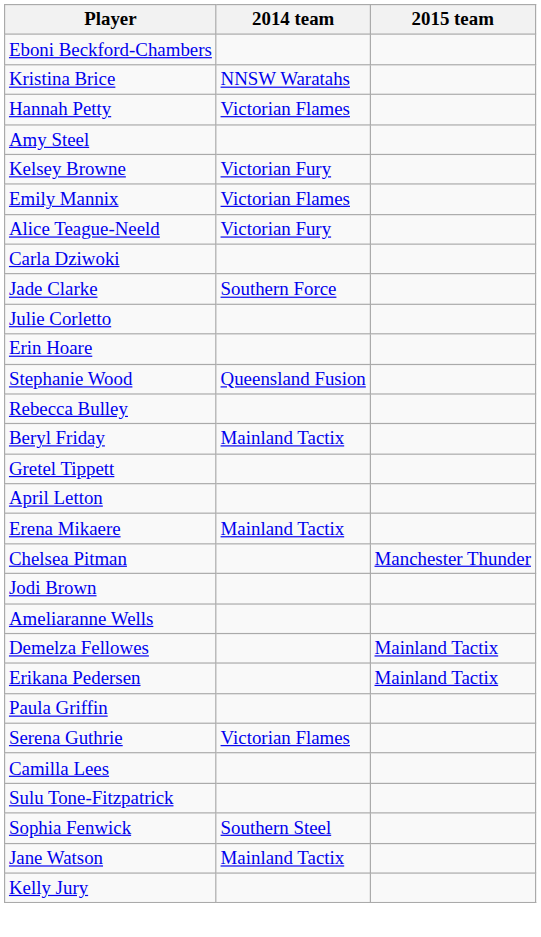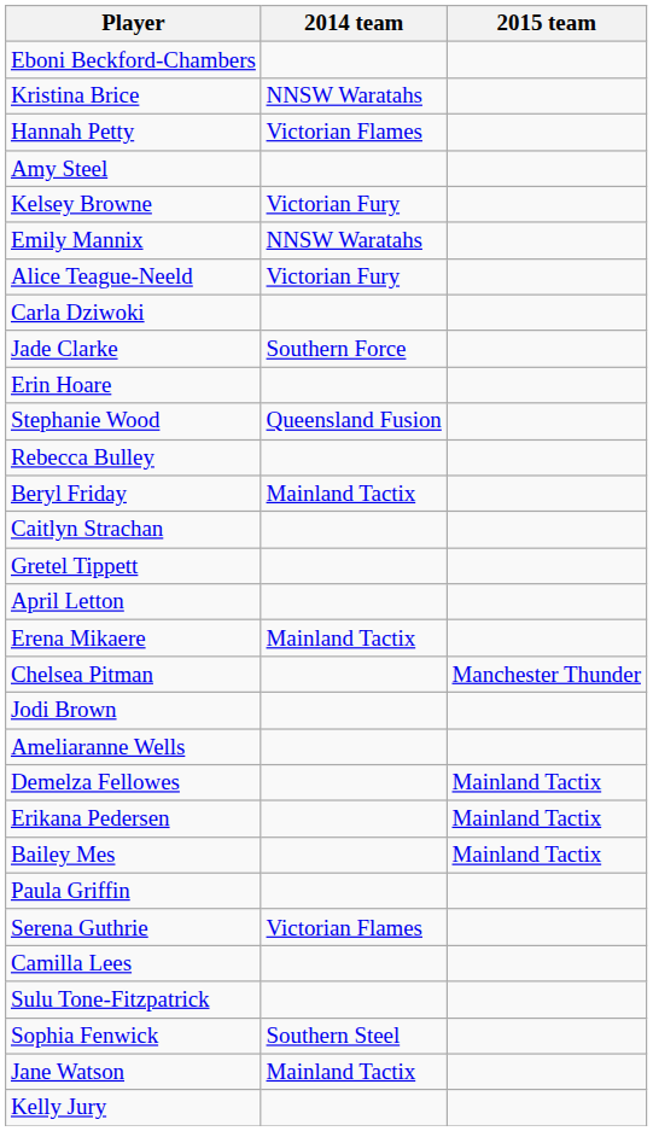Emily Mannix | 2014 team: Victorian Flames -> NNSW Waratahs
- row: Julie Corletto
+ row: Caitlyn Strachan
+ row: Bailey Mes | Mainland Tactix
